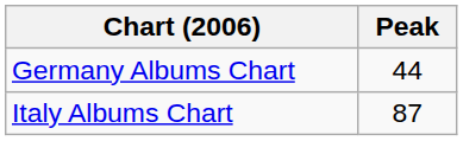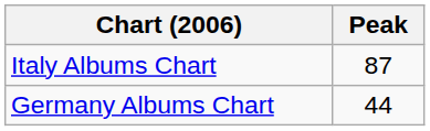rows swapped: Germany Albums Chart <-> Italy Albums Chart
